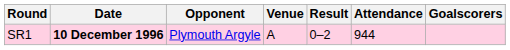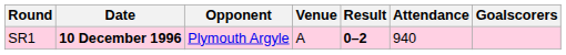SR1 | Result: normal -> bold
SR1 | Attendance: 944 -> 940
